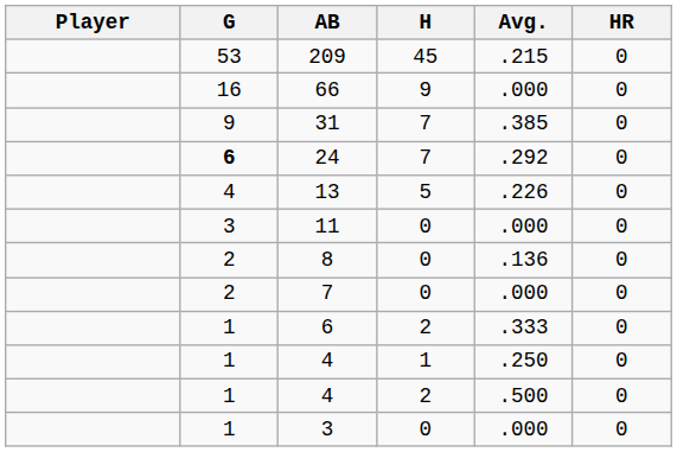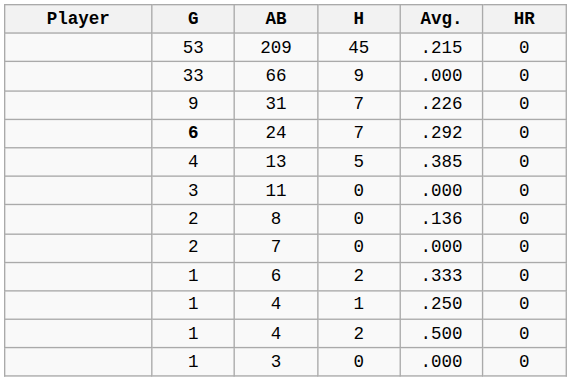66 | G: 16 -> 33
31 | Avg.: .385 -> .226
13 | Avg.: .226 -> .385
